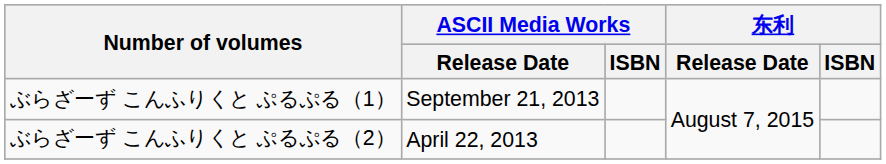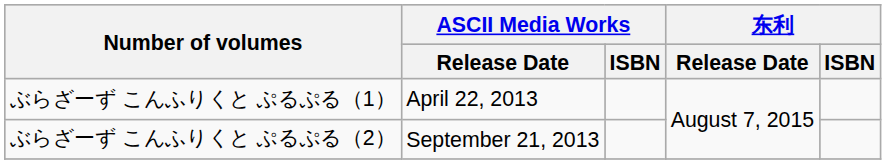ぶらざーず こんふりくと ぷるぷる（1） | ASCII Media Works / Release Date: September 21, 2013 -> April 22, 2013
ぶらざーず こんふりくと ぷるぷる（2） | ASCII Media Works / Release Date: April 22, 2013 -> September 21, 2013
